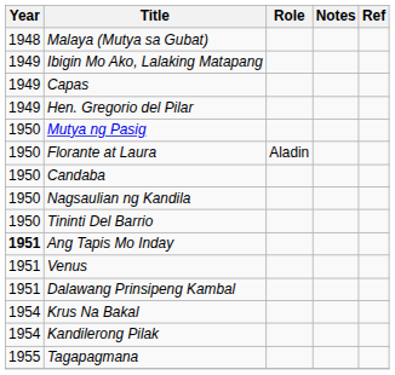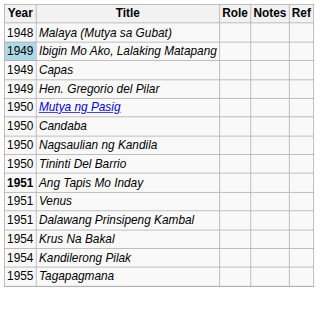Ibigin Mo Ako, Lalaking Matapang | Year: no background -> lightblue background
- row: 1950 | Florante at Laura | Aladin
